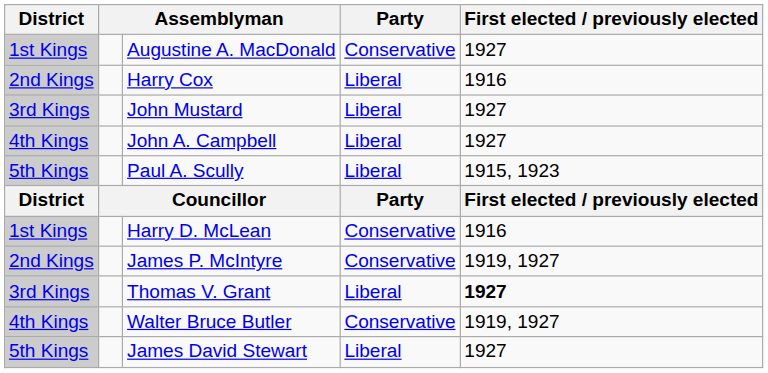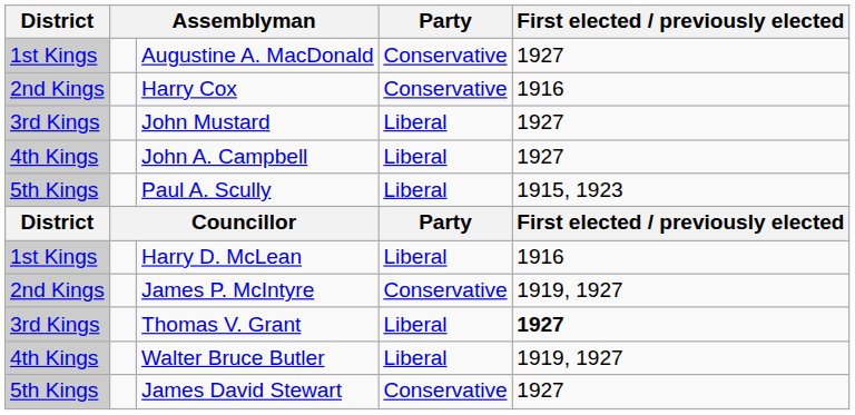Harry Cox | Party: Liberal -> Conservative
Harry D. McLean | Party: Conservative -> Liberal
Walter Bruce Butler | Party: Conservative -> Liberal
James David Stewart | Party: Liberal -> Conservative
